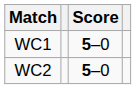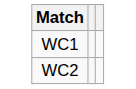- column: Score | 5–0 | 5–0
